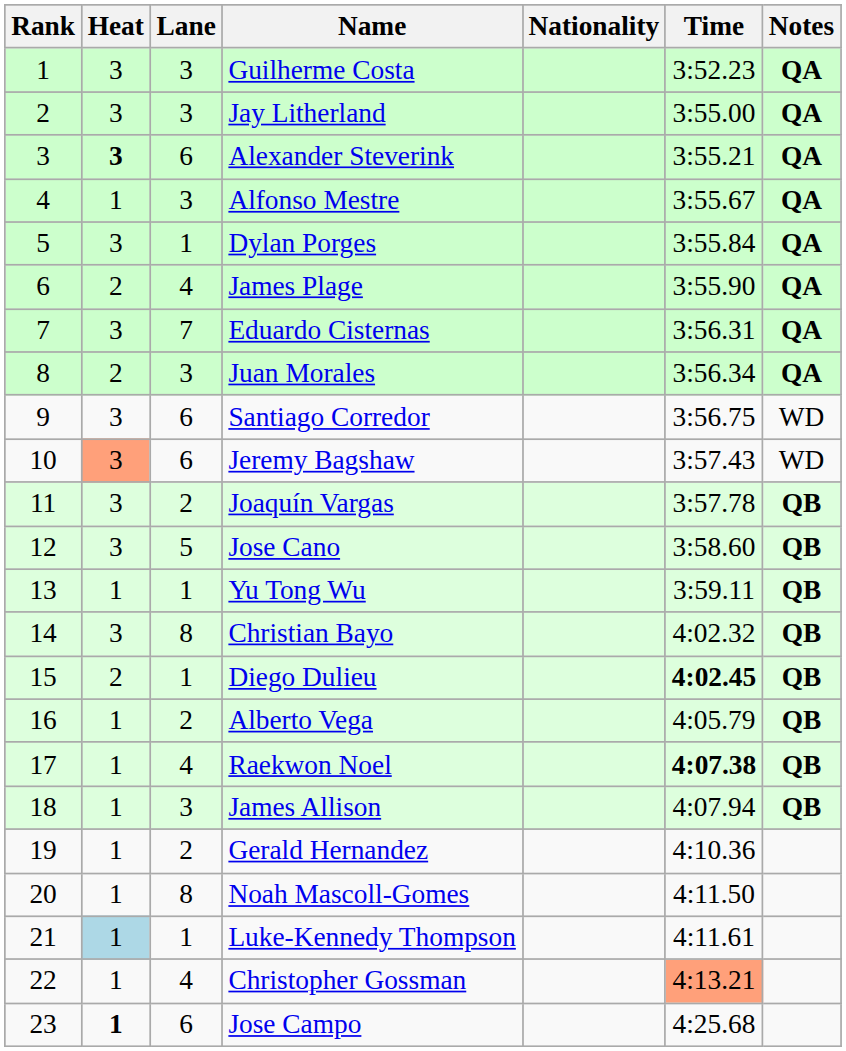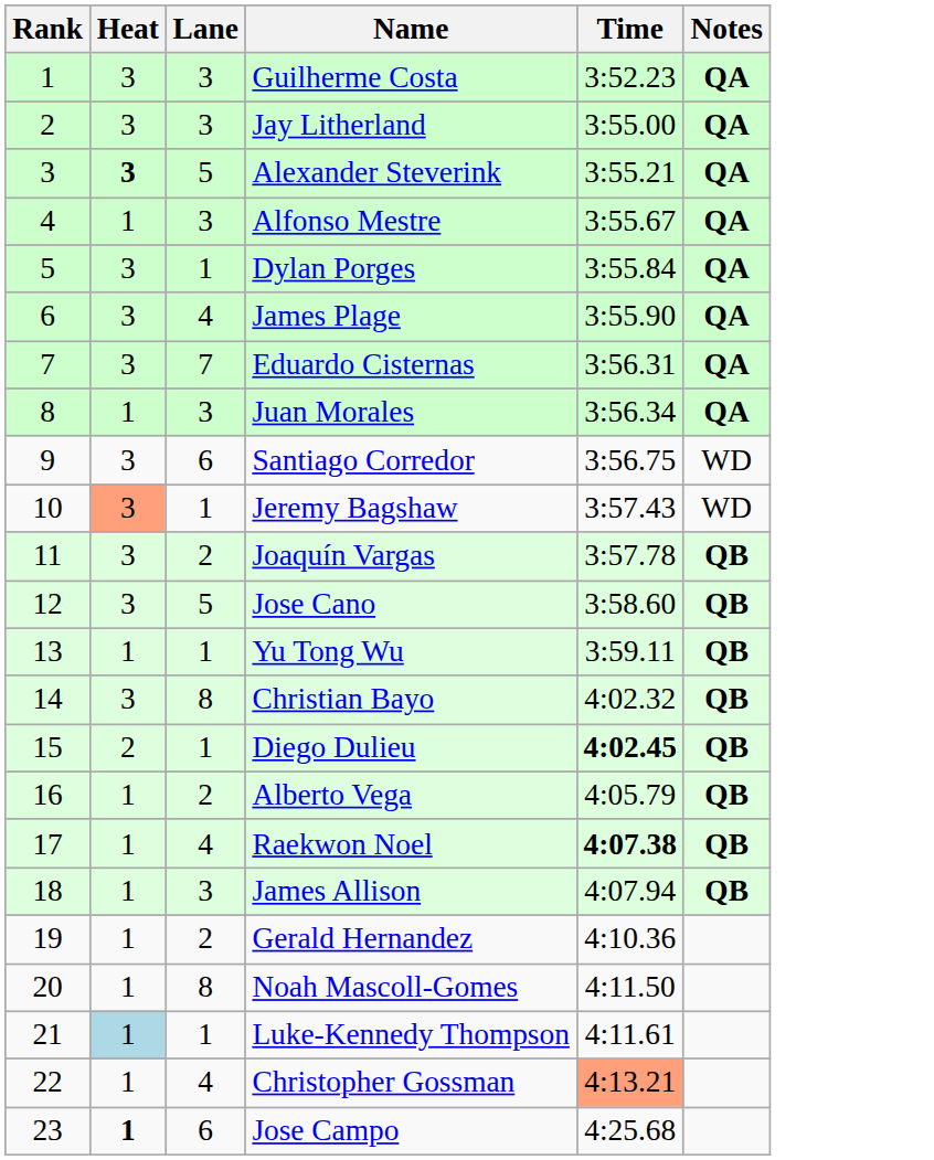- column: Nationality
Alexander Steverink | Lane: 6 -> 5
James Plage | Heat: 2 -> 3
Juan Morales | Heat: 2 -> 1
Jeremy Bagshaw | Lane: 6 -> 1
